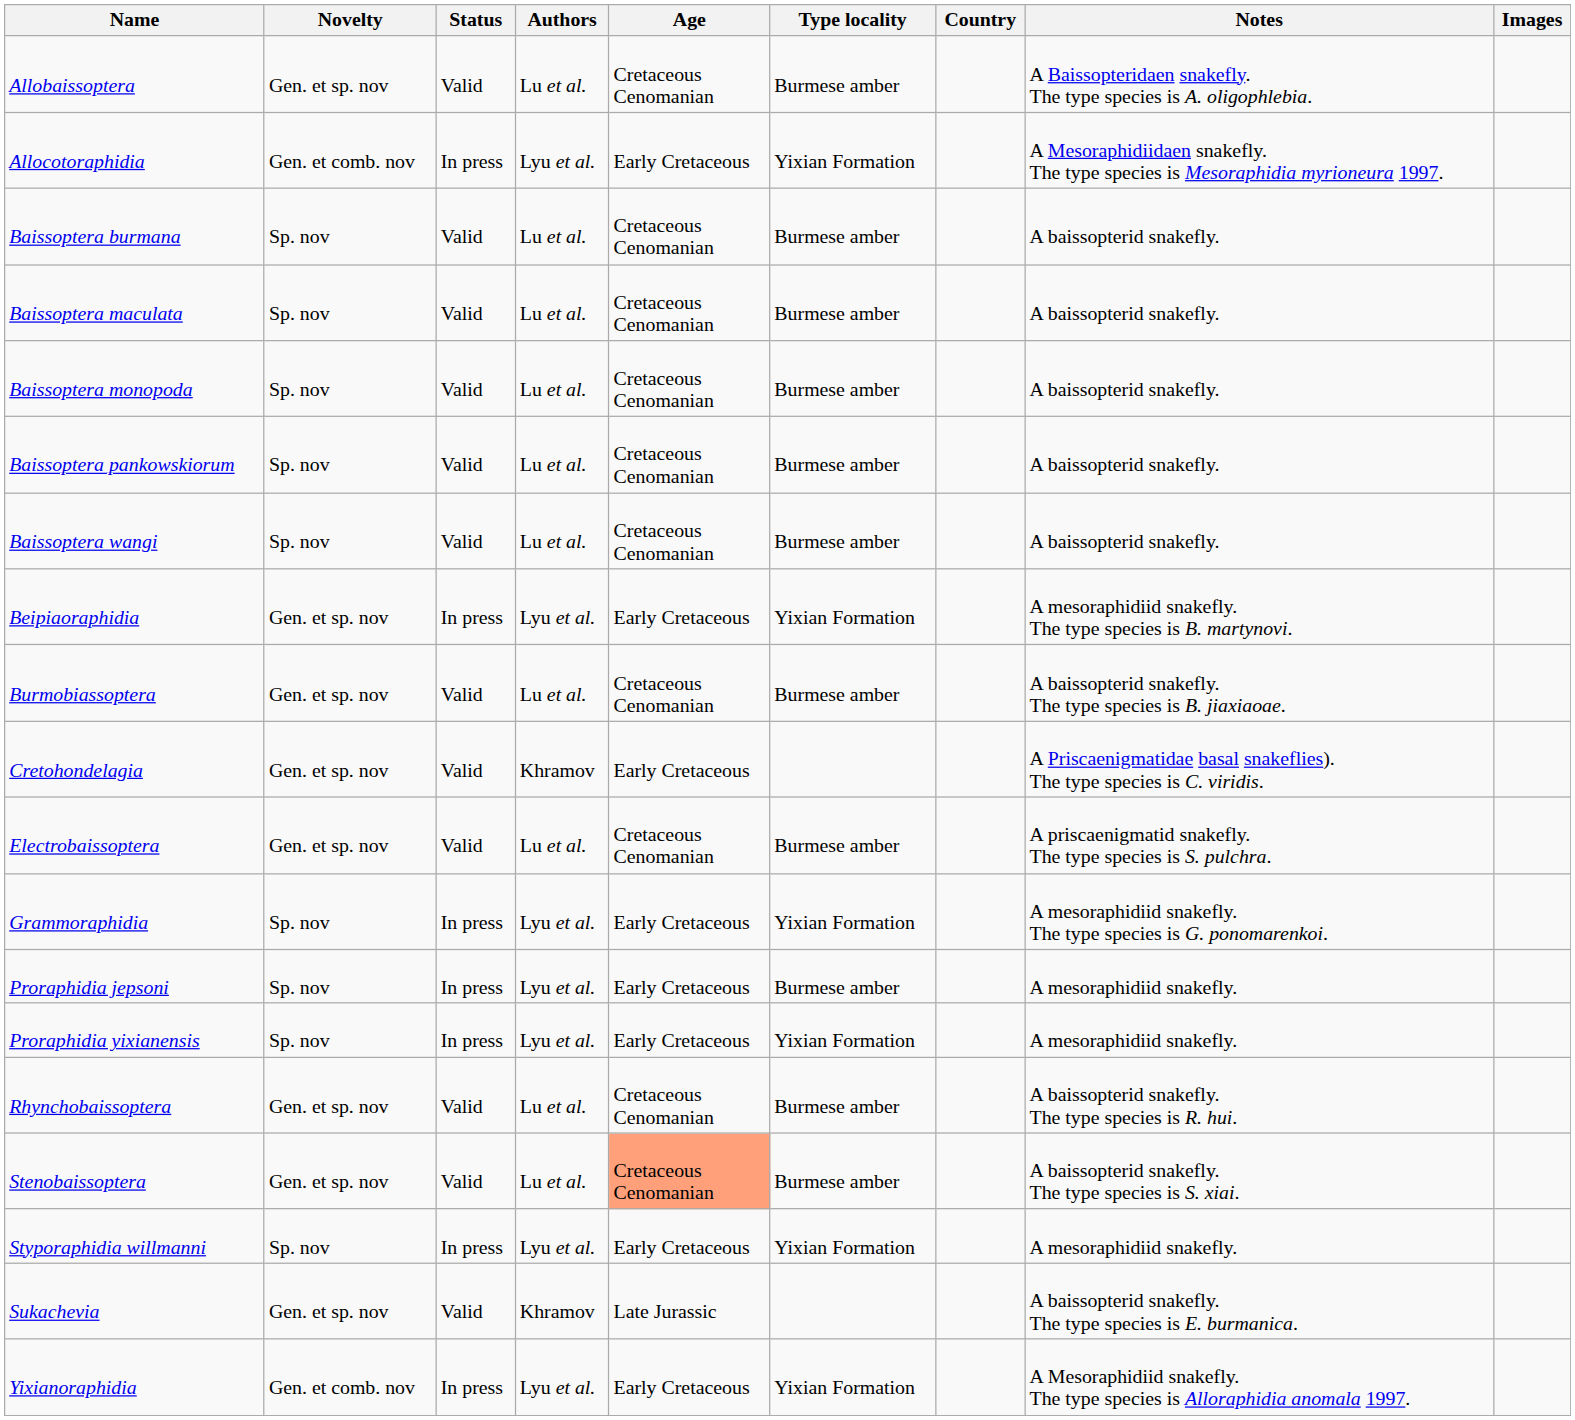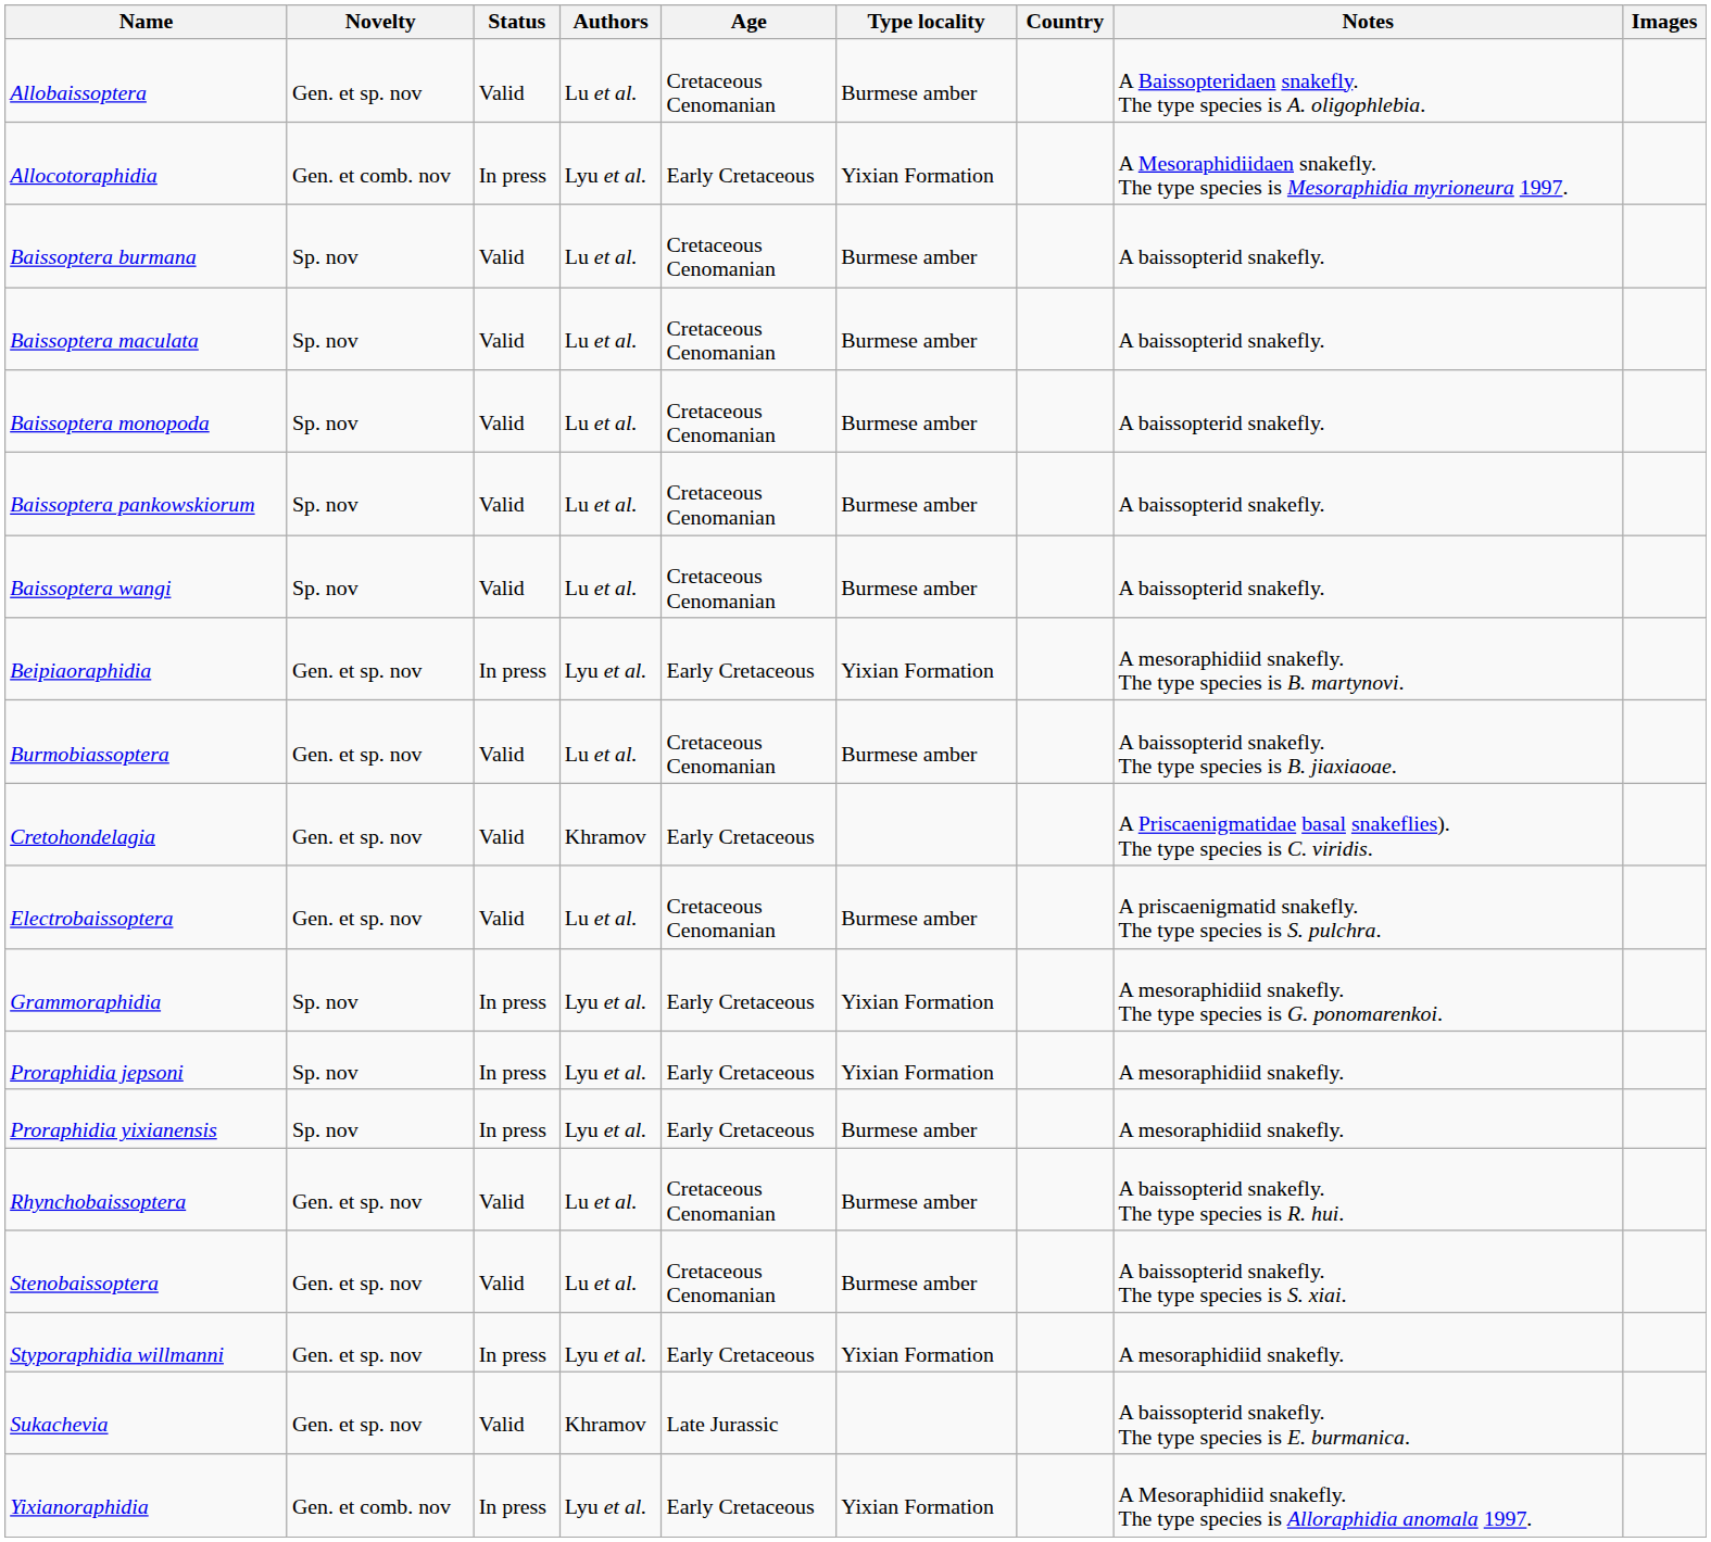Proraphidia jepsoni | Type locality: Burmese amber -> Yixian Formation
Proraphidia yixianensis | Type locality: Yixian Formation -> Burmese amber
Stenobaissoptera | Age: lightsalmon background -> no background
Styporaphidia willmanni | Novelty: Sp. nov -> Gen. et sp. nov
